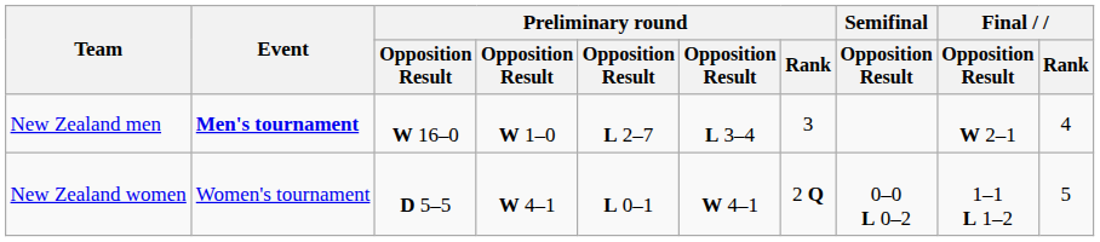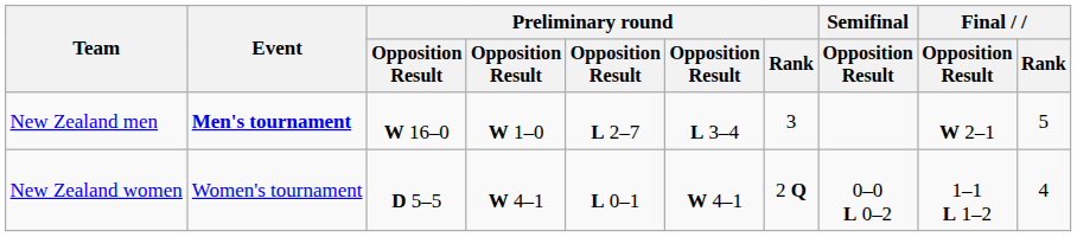New Zealand men | Final / Rank: 4 -> 5
New Zealand women | Final / Rank: 5 -> 4
